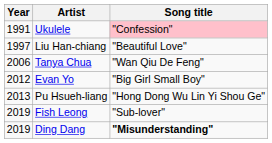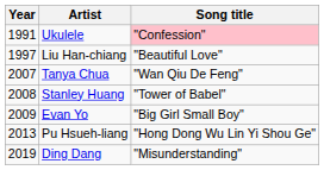Tanya Chua | Year: 2006 -> 2007
+ row: 2008 | Stanley Huang | "Tower of Babel"
Evan Yo | Year: 2012 -> 2009
- row: 2019 | Fish Leong | "Sub-lover"
Ding Dang | Song title: bold -> normal
